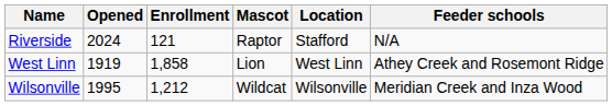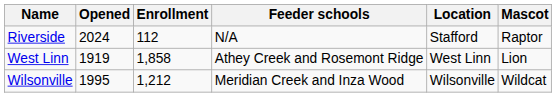columns swapped: Mascot <-> Feeder schools
Riverside | Enrollment: 121 -> 112
